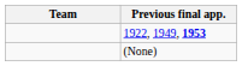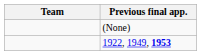rows swapped: 1922, 1949, 1953 <-> (None)
